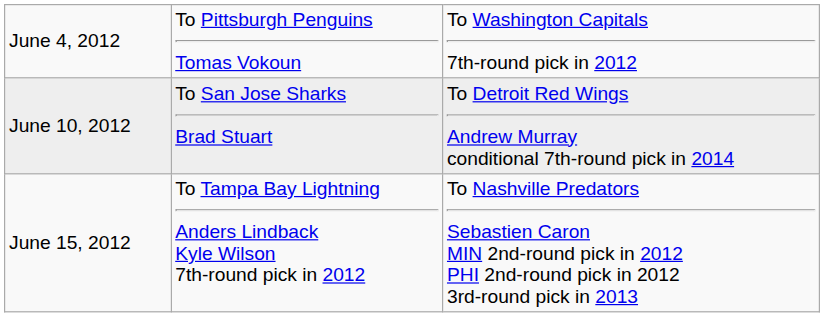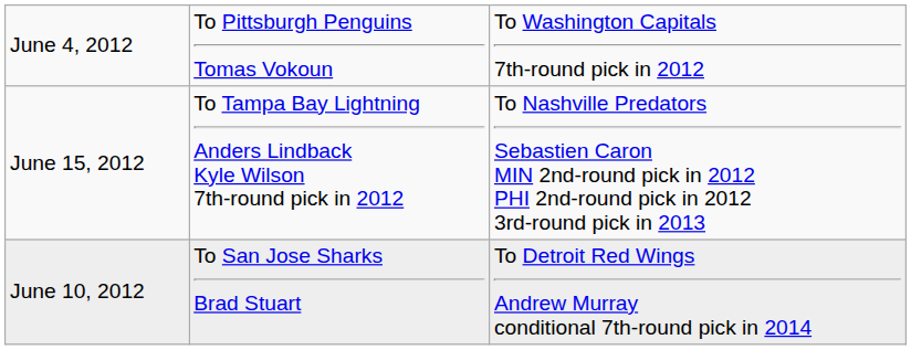rows swapped: June 10, 2012 <-> June 15, 2012
